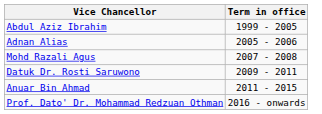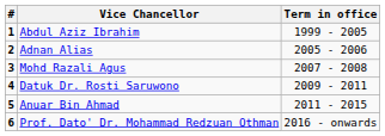+ column: # | 1 | 2 | 3 | 4 | 5 | 6
